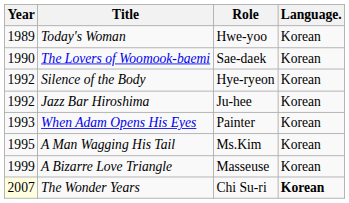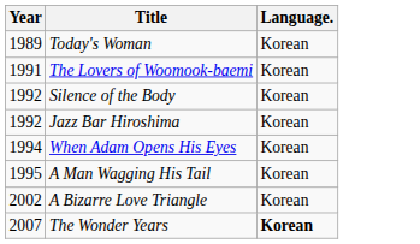- column: Role | Hwe-yoo | Sae-daek | Hye-ryeon | Ju-hee | Painter | Ms.Kim | Masseuse | Chi Su-ri
The Lovers of Woomook-baemi | Year: 1990 -> 1991
When Adam Opens His Eyes | Year: 1993 -> 1994
A Bizarre Love Triangle | Year: 1999 -> 2002
The Wonder Years | Year: lightyellow background -> no background
